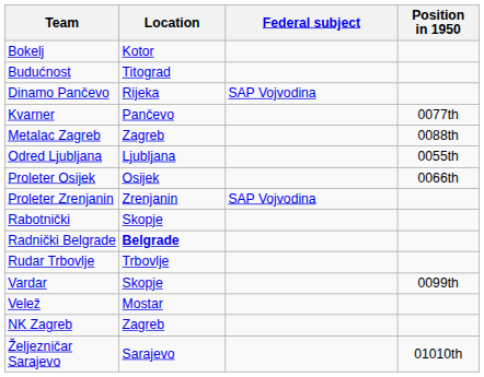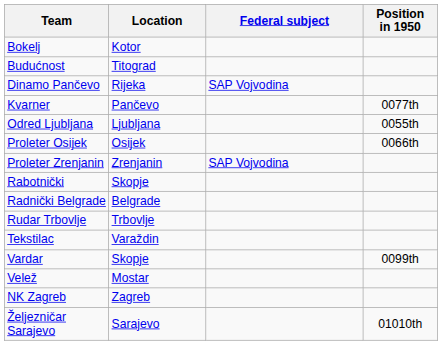- row: Metalac Zagreb | Zagreb | 0088th
Radnički Belgrade | Location: bold -> normal
+ row: Tekstilac | Varaždin
